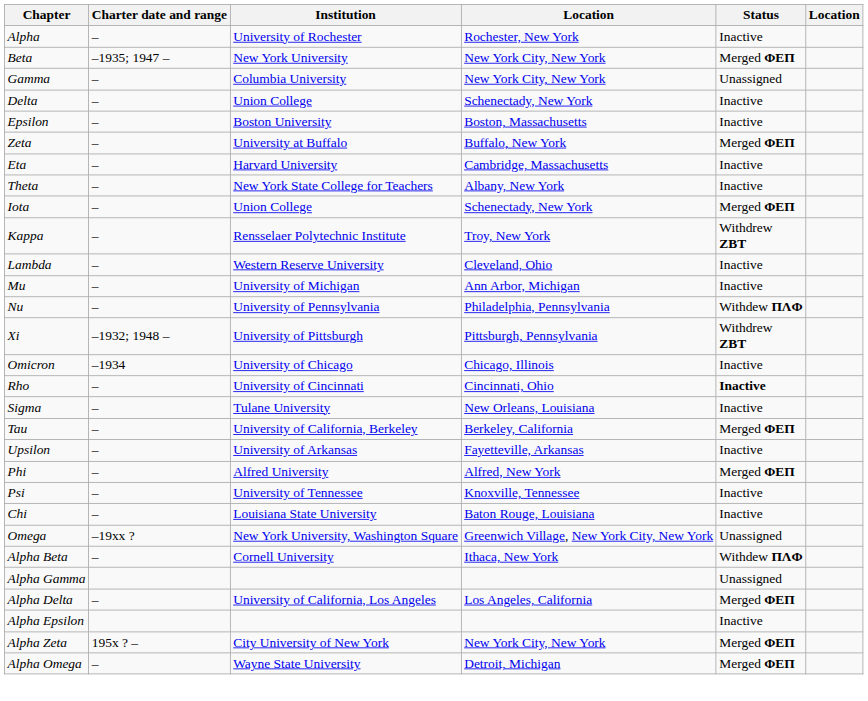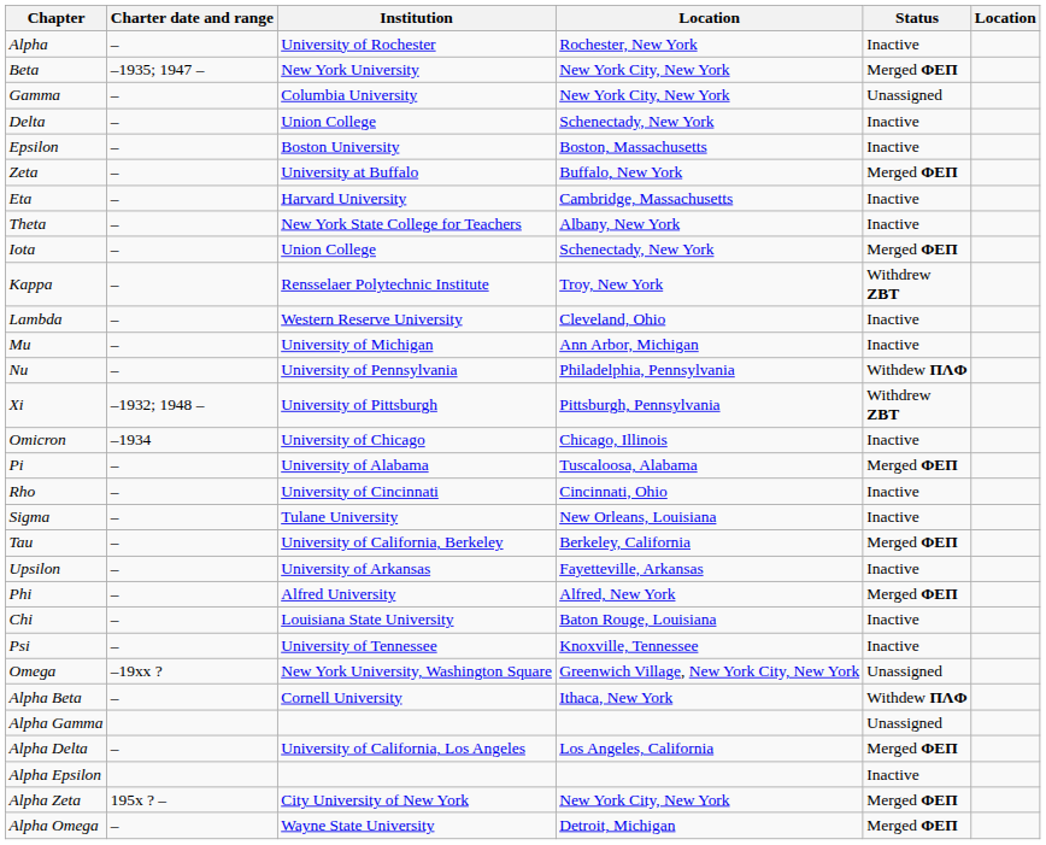+ row: Pi | – | University of Alabama | Tuscaloosa, Alabama | Merged ΦΕΠ
Rho | Status: bold -> normal
rows swapped: Chi <-> Psi
